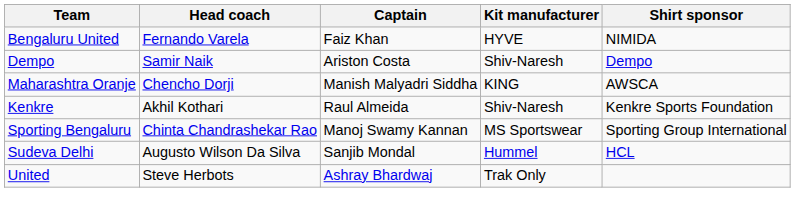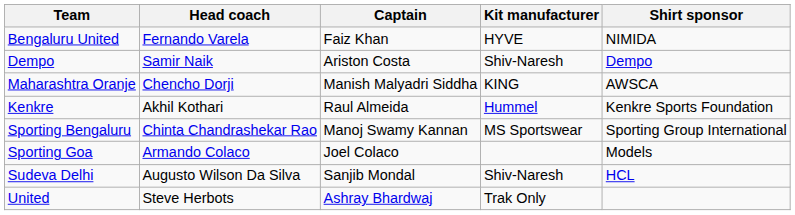Kenkre | Kit manufacturer: Shiv-Naresh -> Hummel
+ row: Sporting Goa | Armando Colaco | Joel Colaco | Models
Sudeva Delhi | Kit manufacturer: Hummel -> Shiv-Naresh
